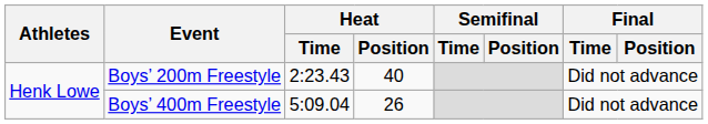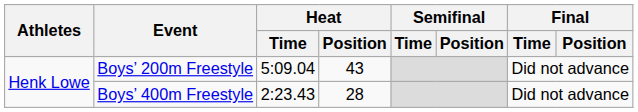Boys’ 200m Freestyle | Heat / Time: 2:23.43 -> 5:09.04
Boys’ 200m Freestyle | Heat / Position: 40 -> 43
Boys’ 400m Freestyle | Heat / Time: 5:09.04 -> 2:23.43
Boys’ 400m Freestyle | Heat / Position: 26 -> 28
